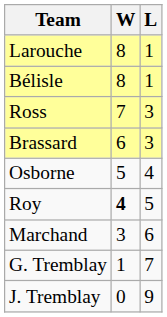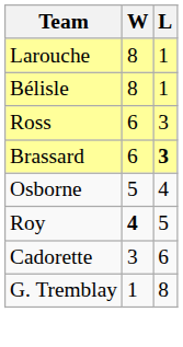Ross | W: 7 -> 6
Brassard | L: normal -> bold
- row: Marchand | 3 | 6
+ row: Cadorette | 3 | 6
G. Tremblay | L: 7 -> 8
- row: J. Tremblay | 0 | 9
